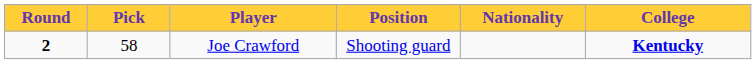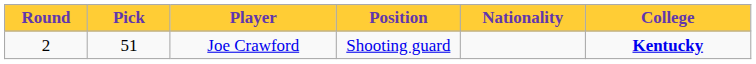Joe Crawford | Round: bold -> normal
Joe Crawford | Pick: 58 -> 51
